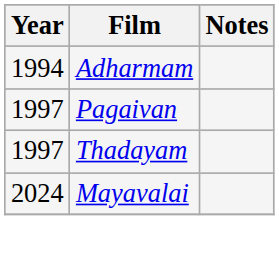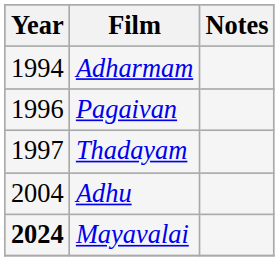Pagaivan | Year: 1997 -> 1996
+ row: 2004 | Adhu
Mayavalai | Year: normal -> bold
